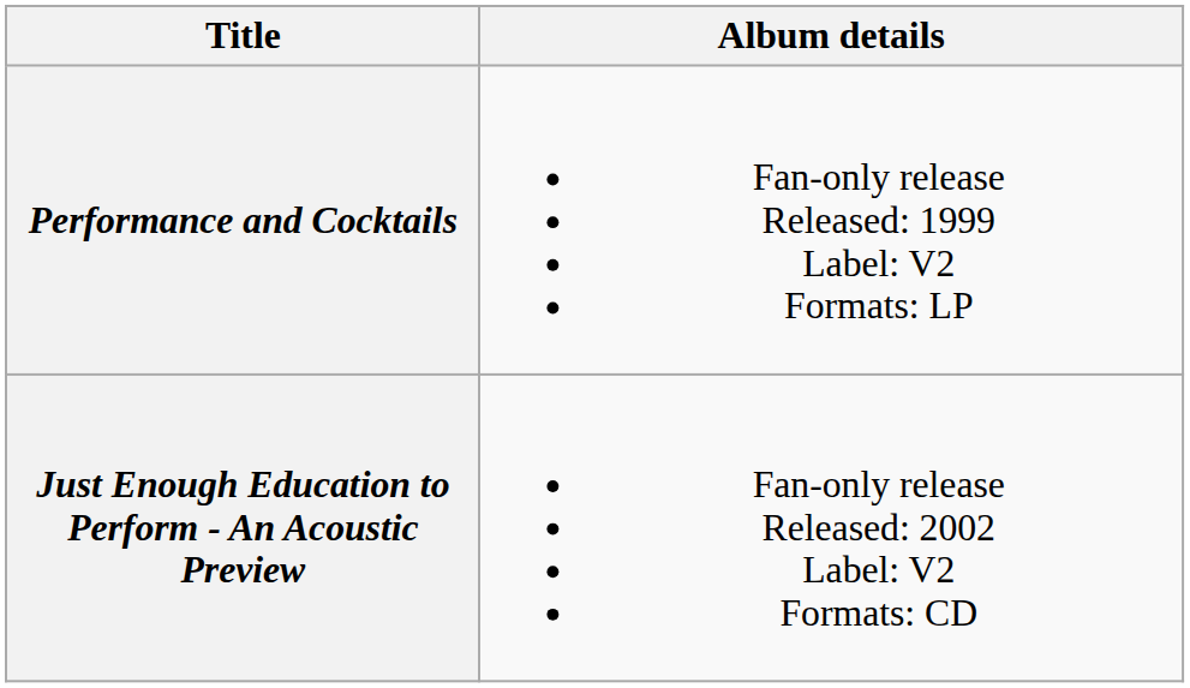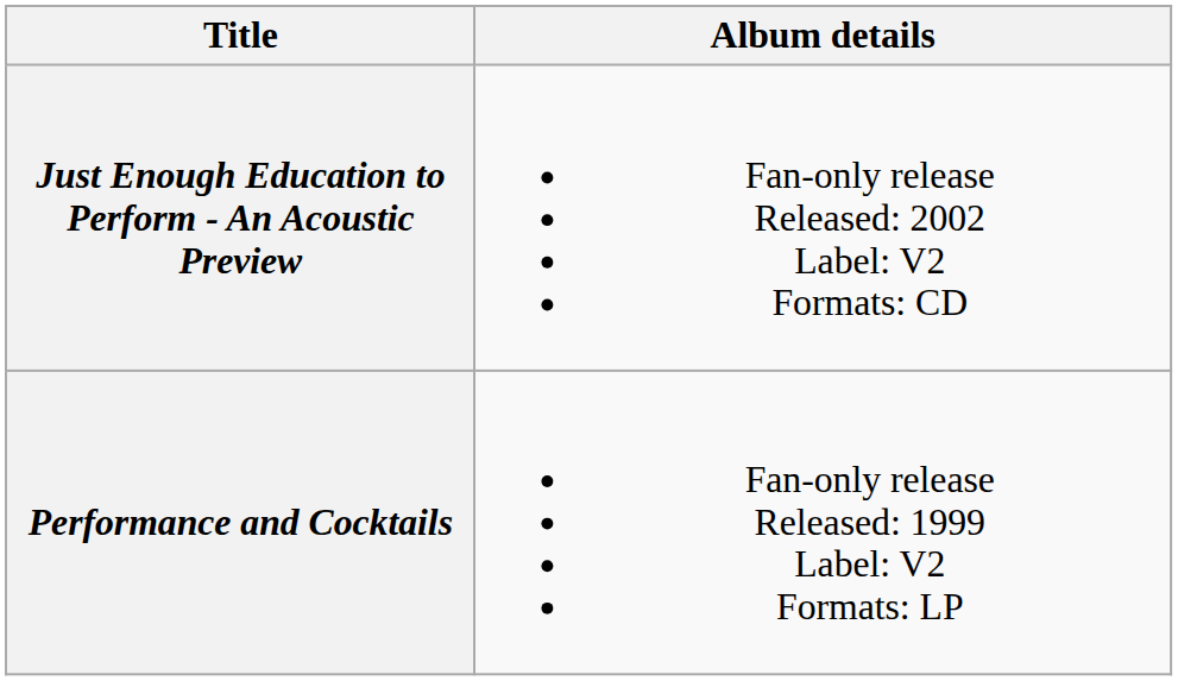rows swapped: Performance and Cocktails <-> Just Enough Education to Perform - An Acoustic Preview
